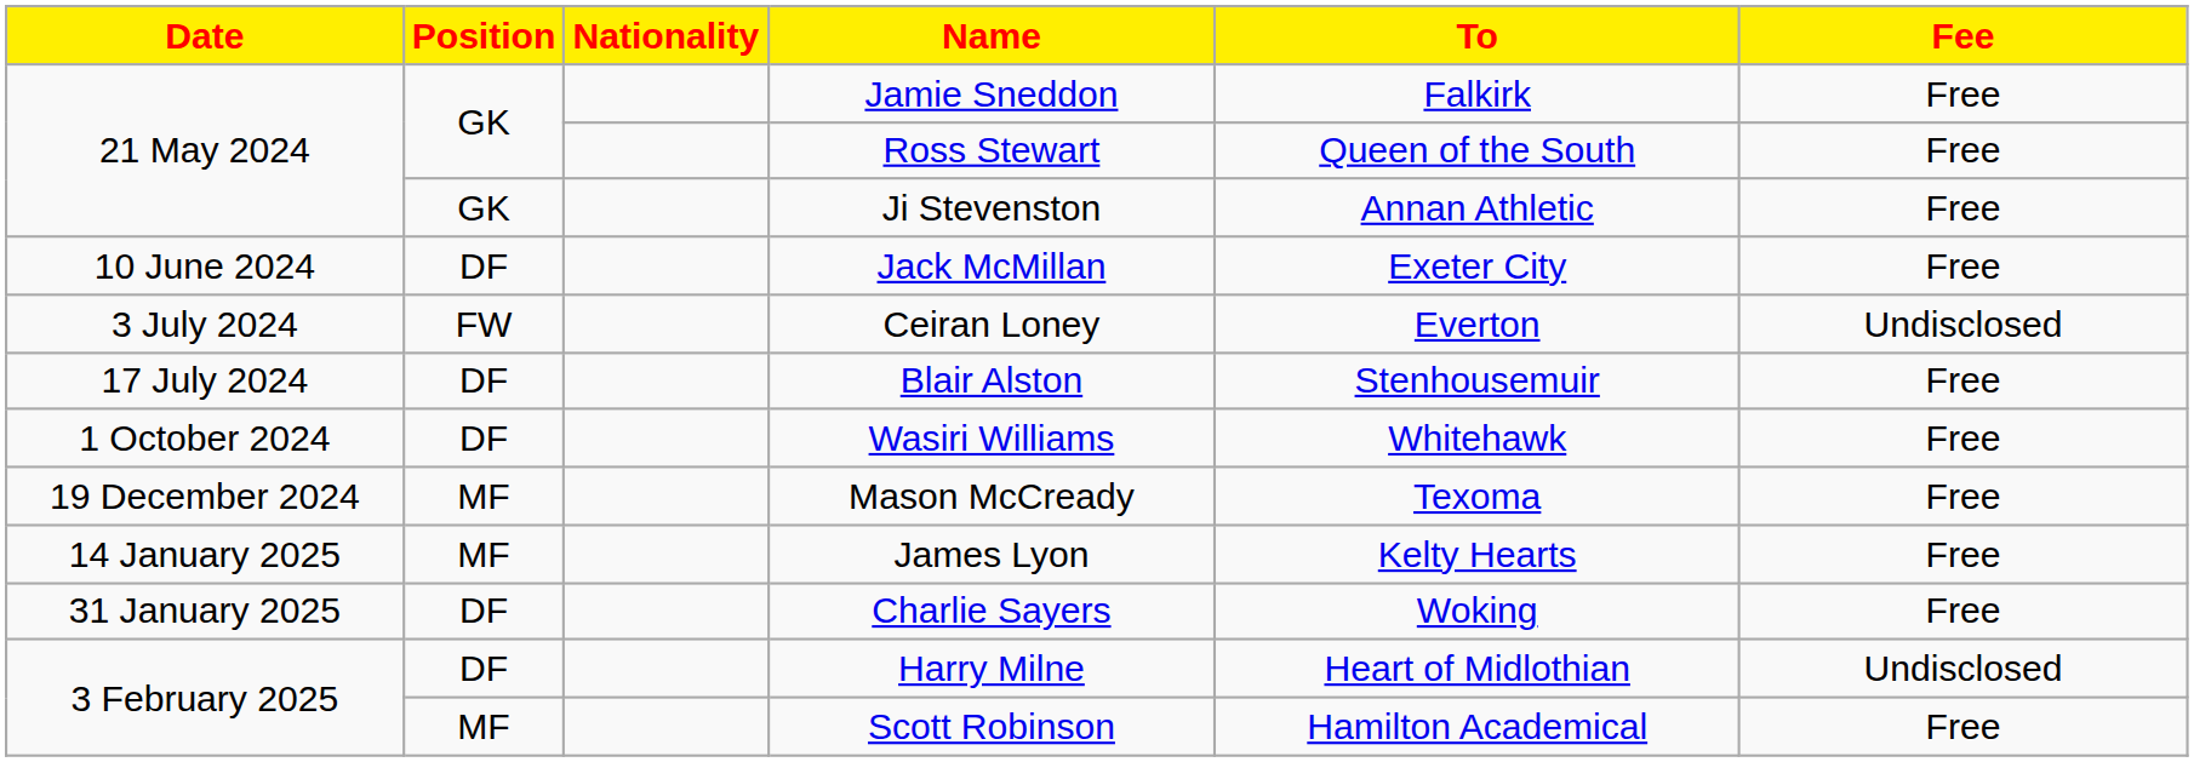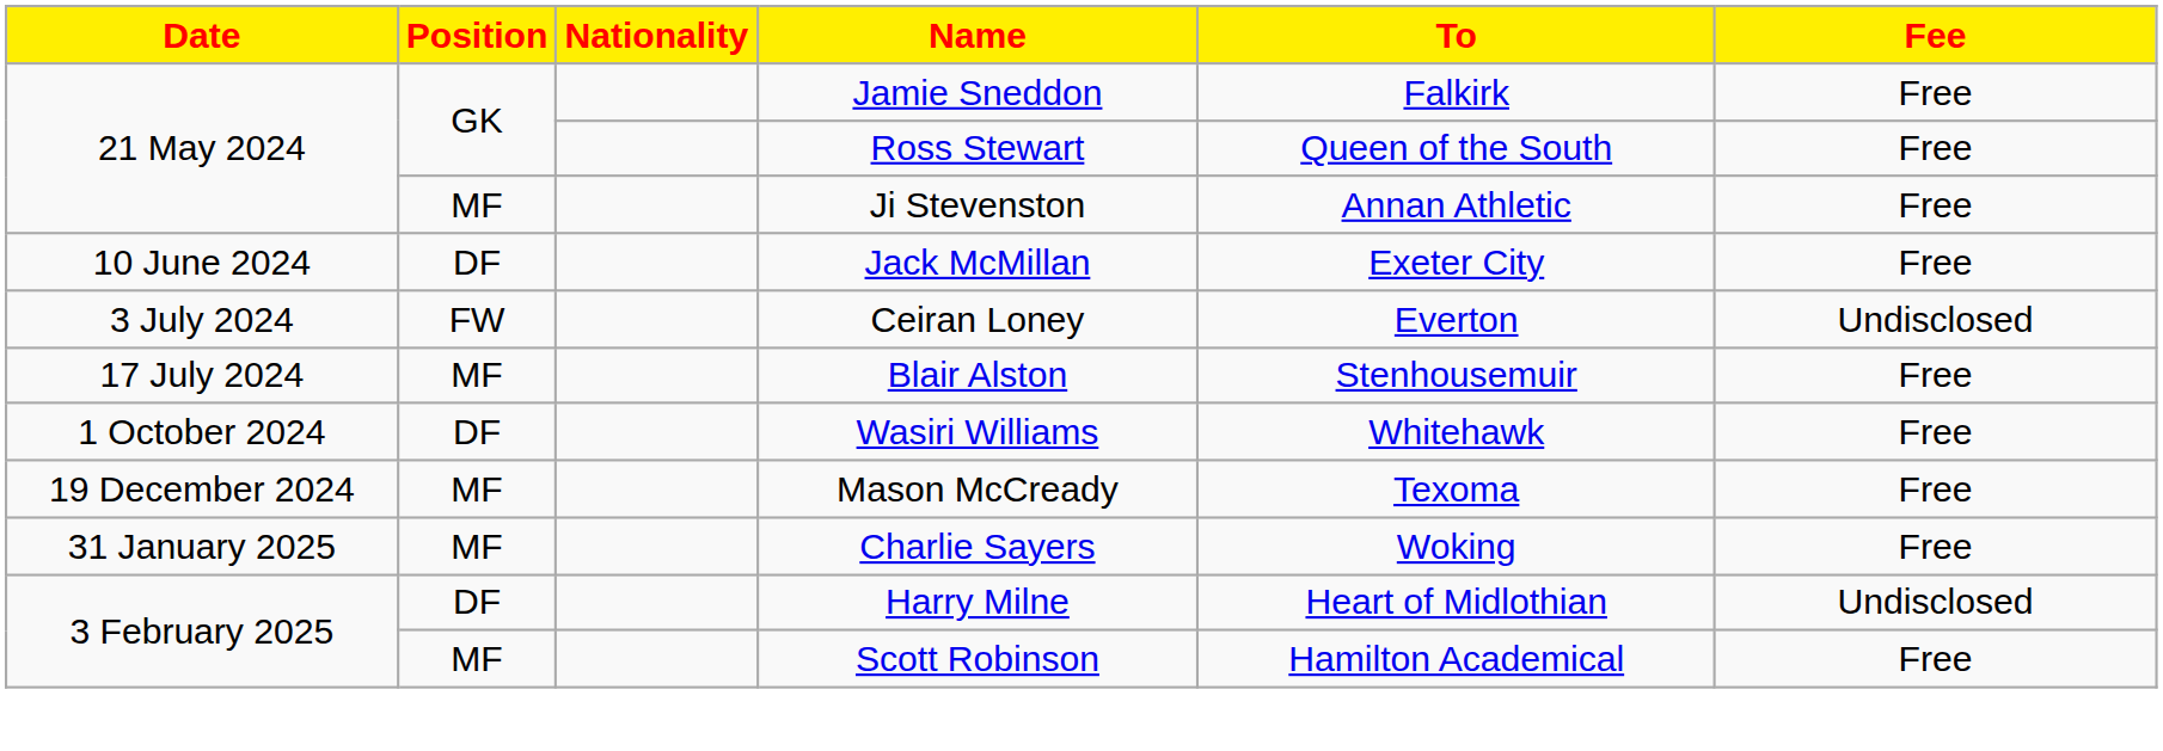Ji Stevenston | Position: GK -> MF
Blair Alston | Position: DF -> MF
- row: 14 January 2025 | MF | James Lyon | Kelty Hearts | Free
Charlie Sayers | Position: DF -> MF
